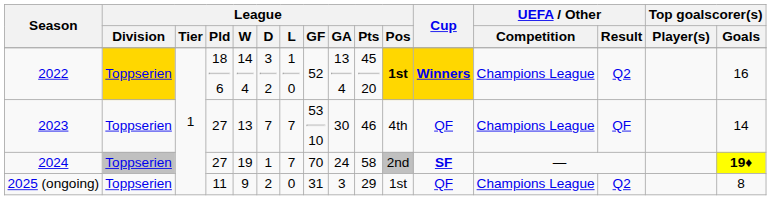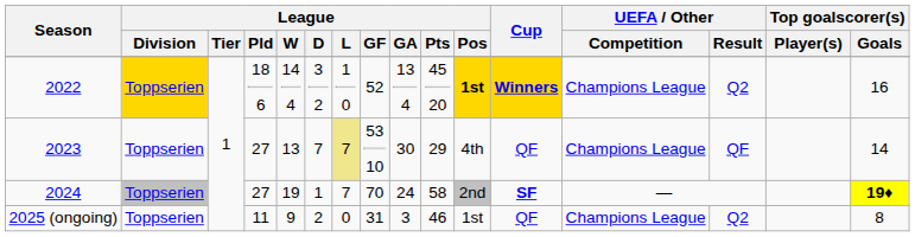2023 | League / L: no background -> khaki background
2023 | League / Pts: 46 -> 29
2025 (ongoing) | League / Pts: 29 -> 46
